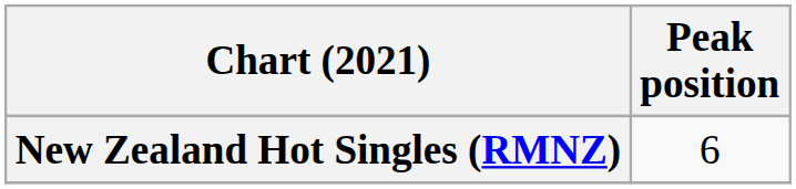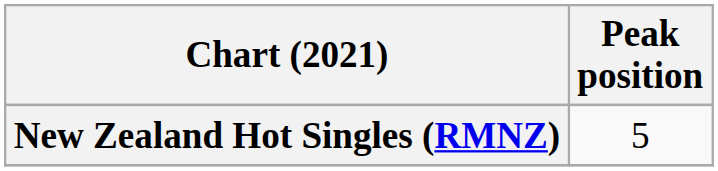New Zealand Hot Singles (RMNZ) | Peak position: 6 -> 5
